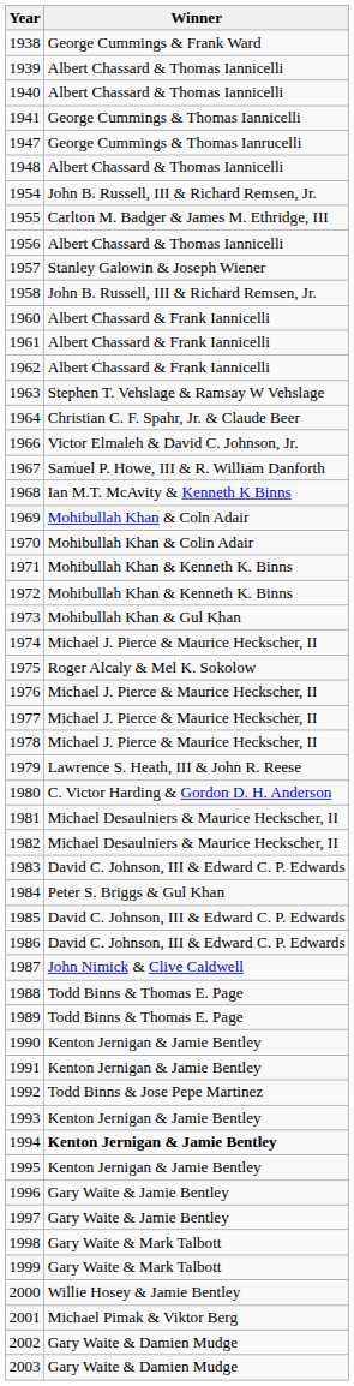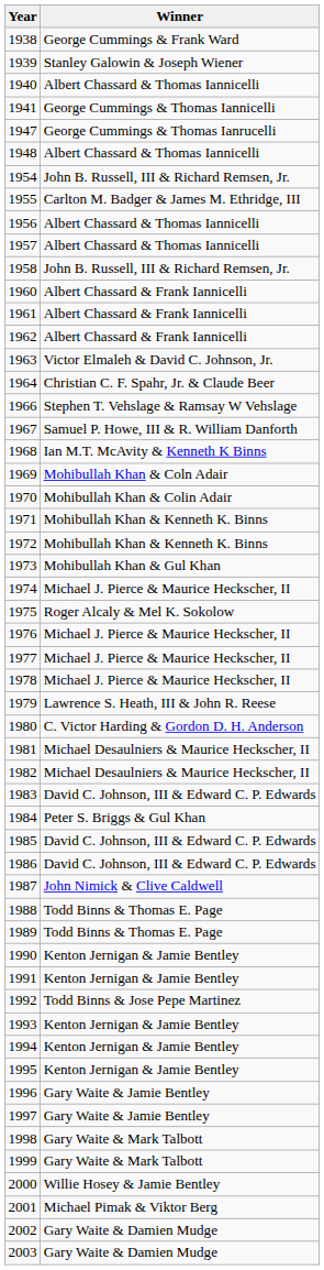1939 | Winner: Albert Chassard & Thomas Iannicelli -> Stanley Galowin & Joseph Wiener
1957 | Winner: Stanley Galowin & Joseph Wiener -> Albert Chassard & Thomas Iannicelli
1963 | Winner: Stephen T. Vehslage & Ramsay W Vehslage -> Victor Elmaleh & David C. Johnson, Jr.
1966 | Winner: Victor Elmaleh & David C. Johnson, Jr. -> Stephen T. Vehslage & Ramsay W Vehslage
1994 | Winner: bold -> normal
